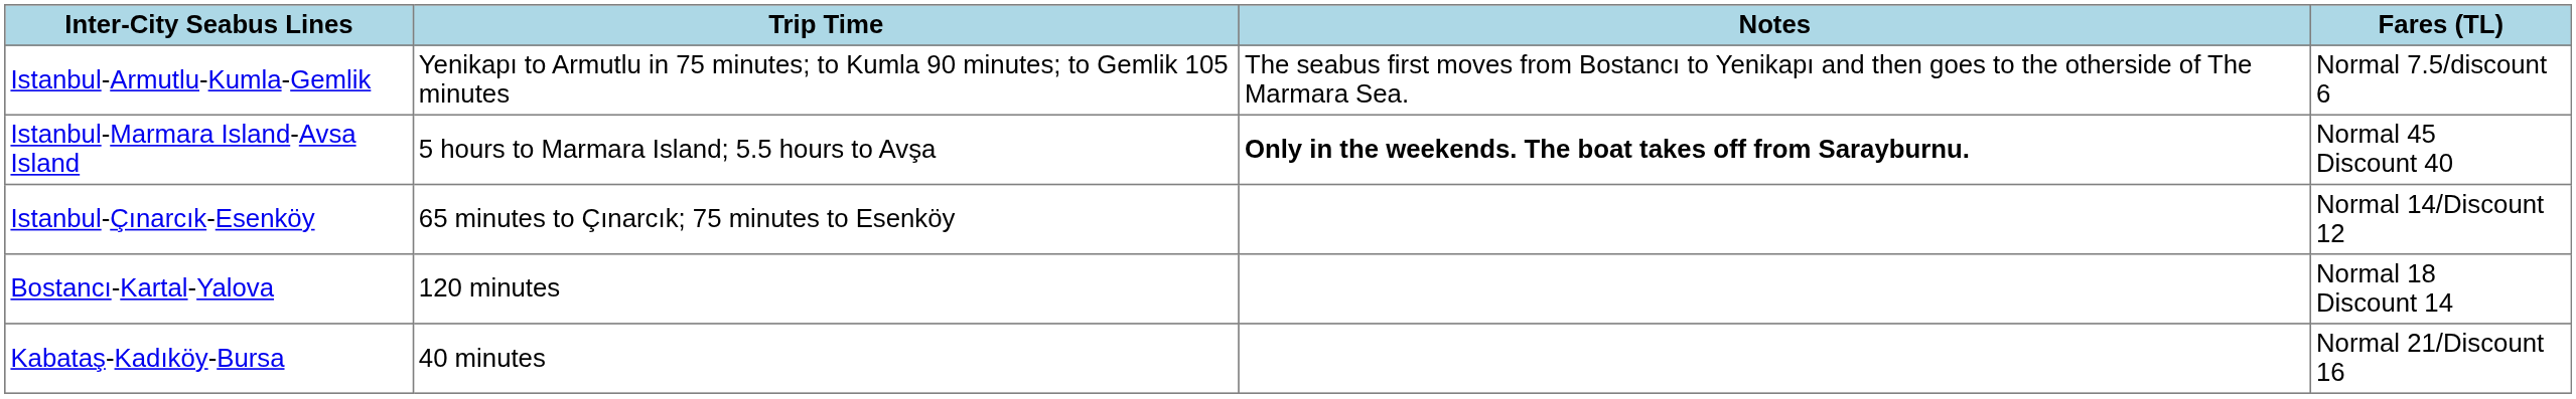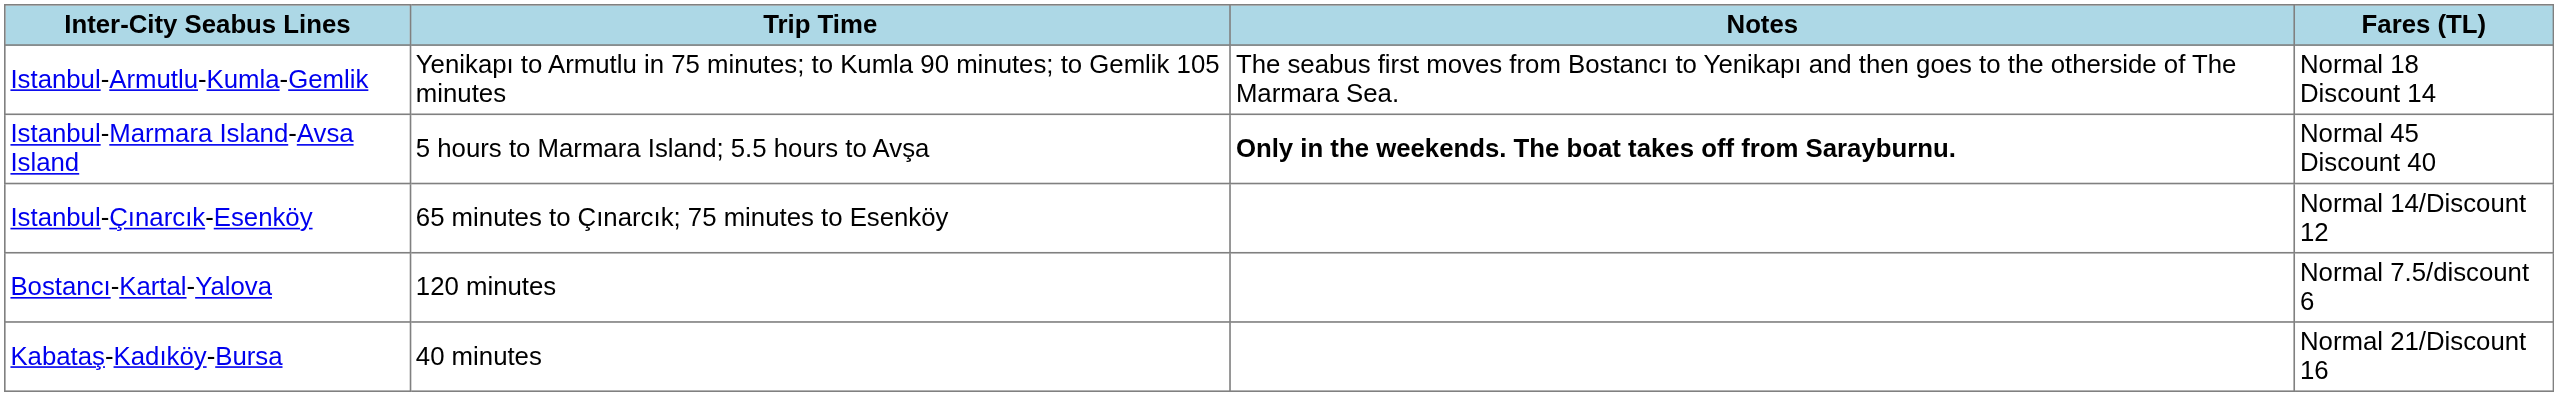Istanbul-Armutlu-Kumla-Gemlik | Fares (TL): Normal 7.5/discount 6 -> Normal 18 Discount 14
Bostancı-Kartal-Yalova | Fares (TL): Normal 18 Discount 14 -> Normal 7.5/discount 6
